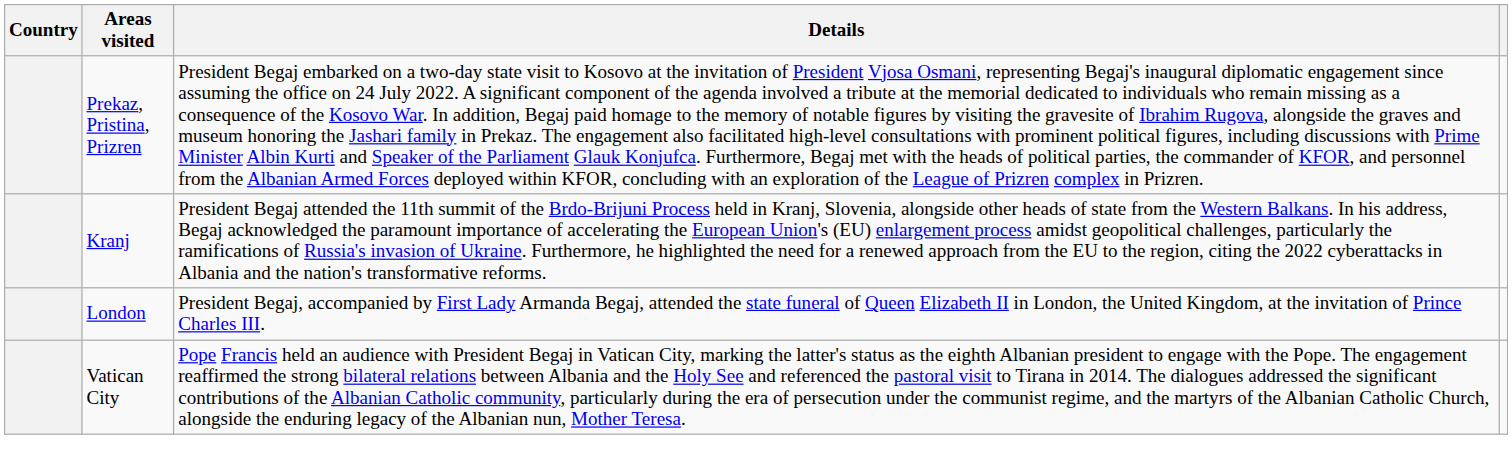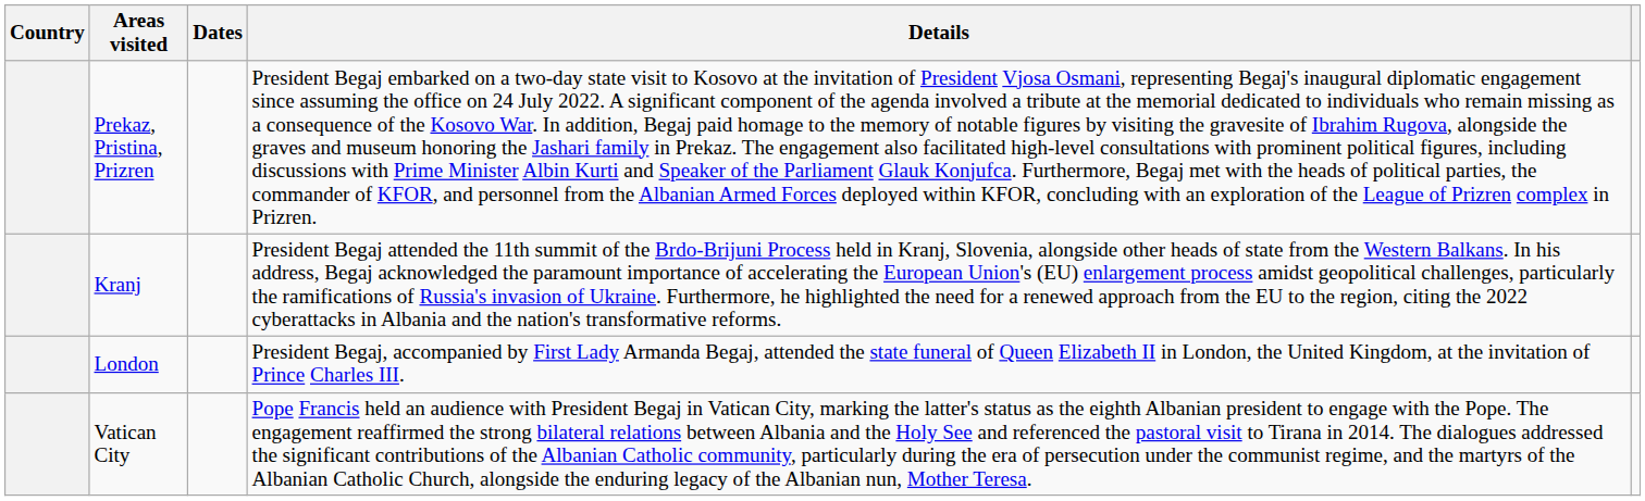+ column: Dates
